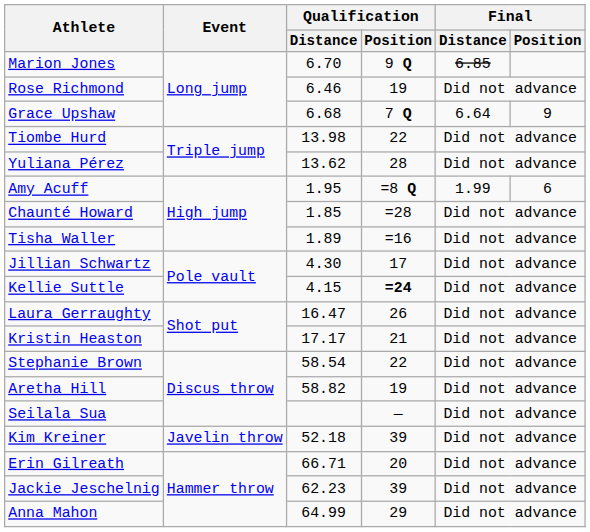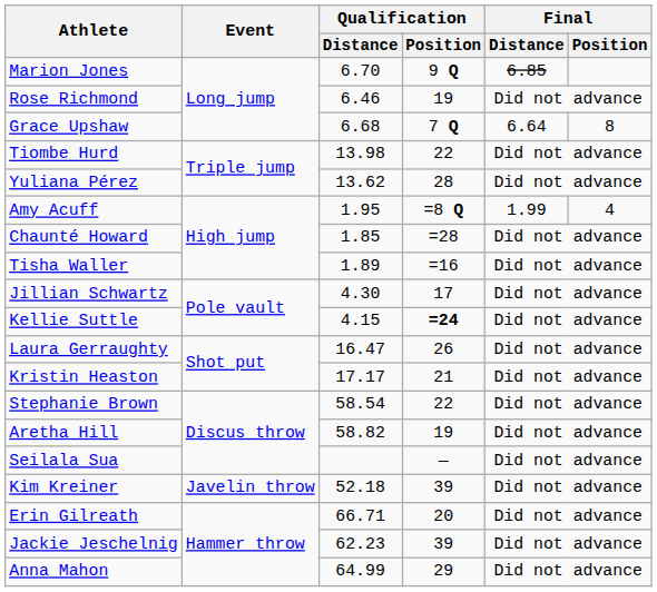Grace Upshaw | Final / Position: 9 -> 8
Amy Acuff | Final / Position: 6 -> 4
